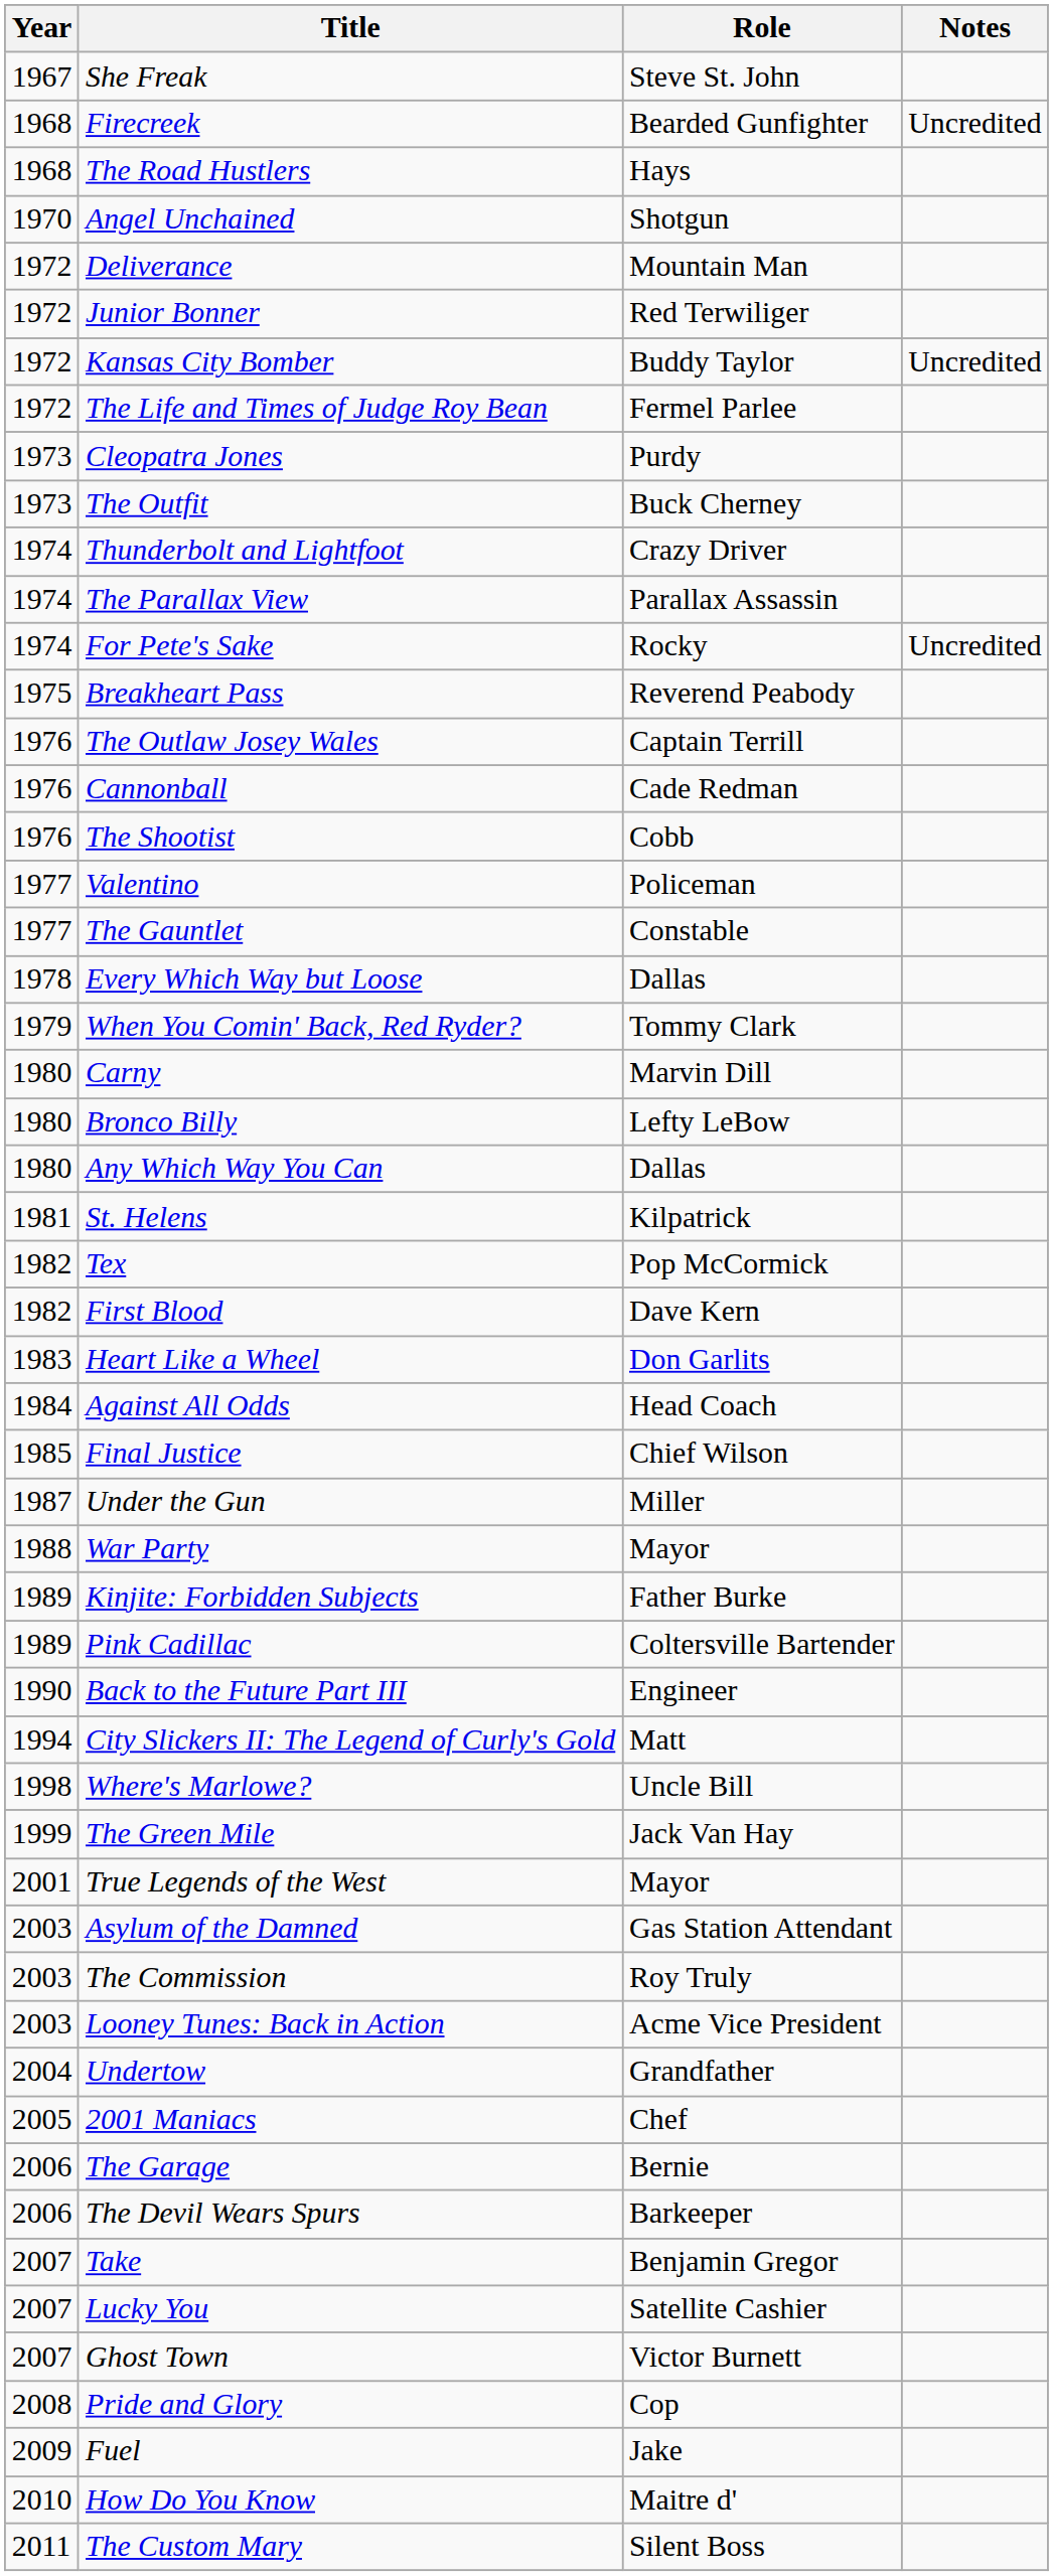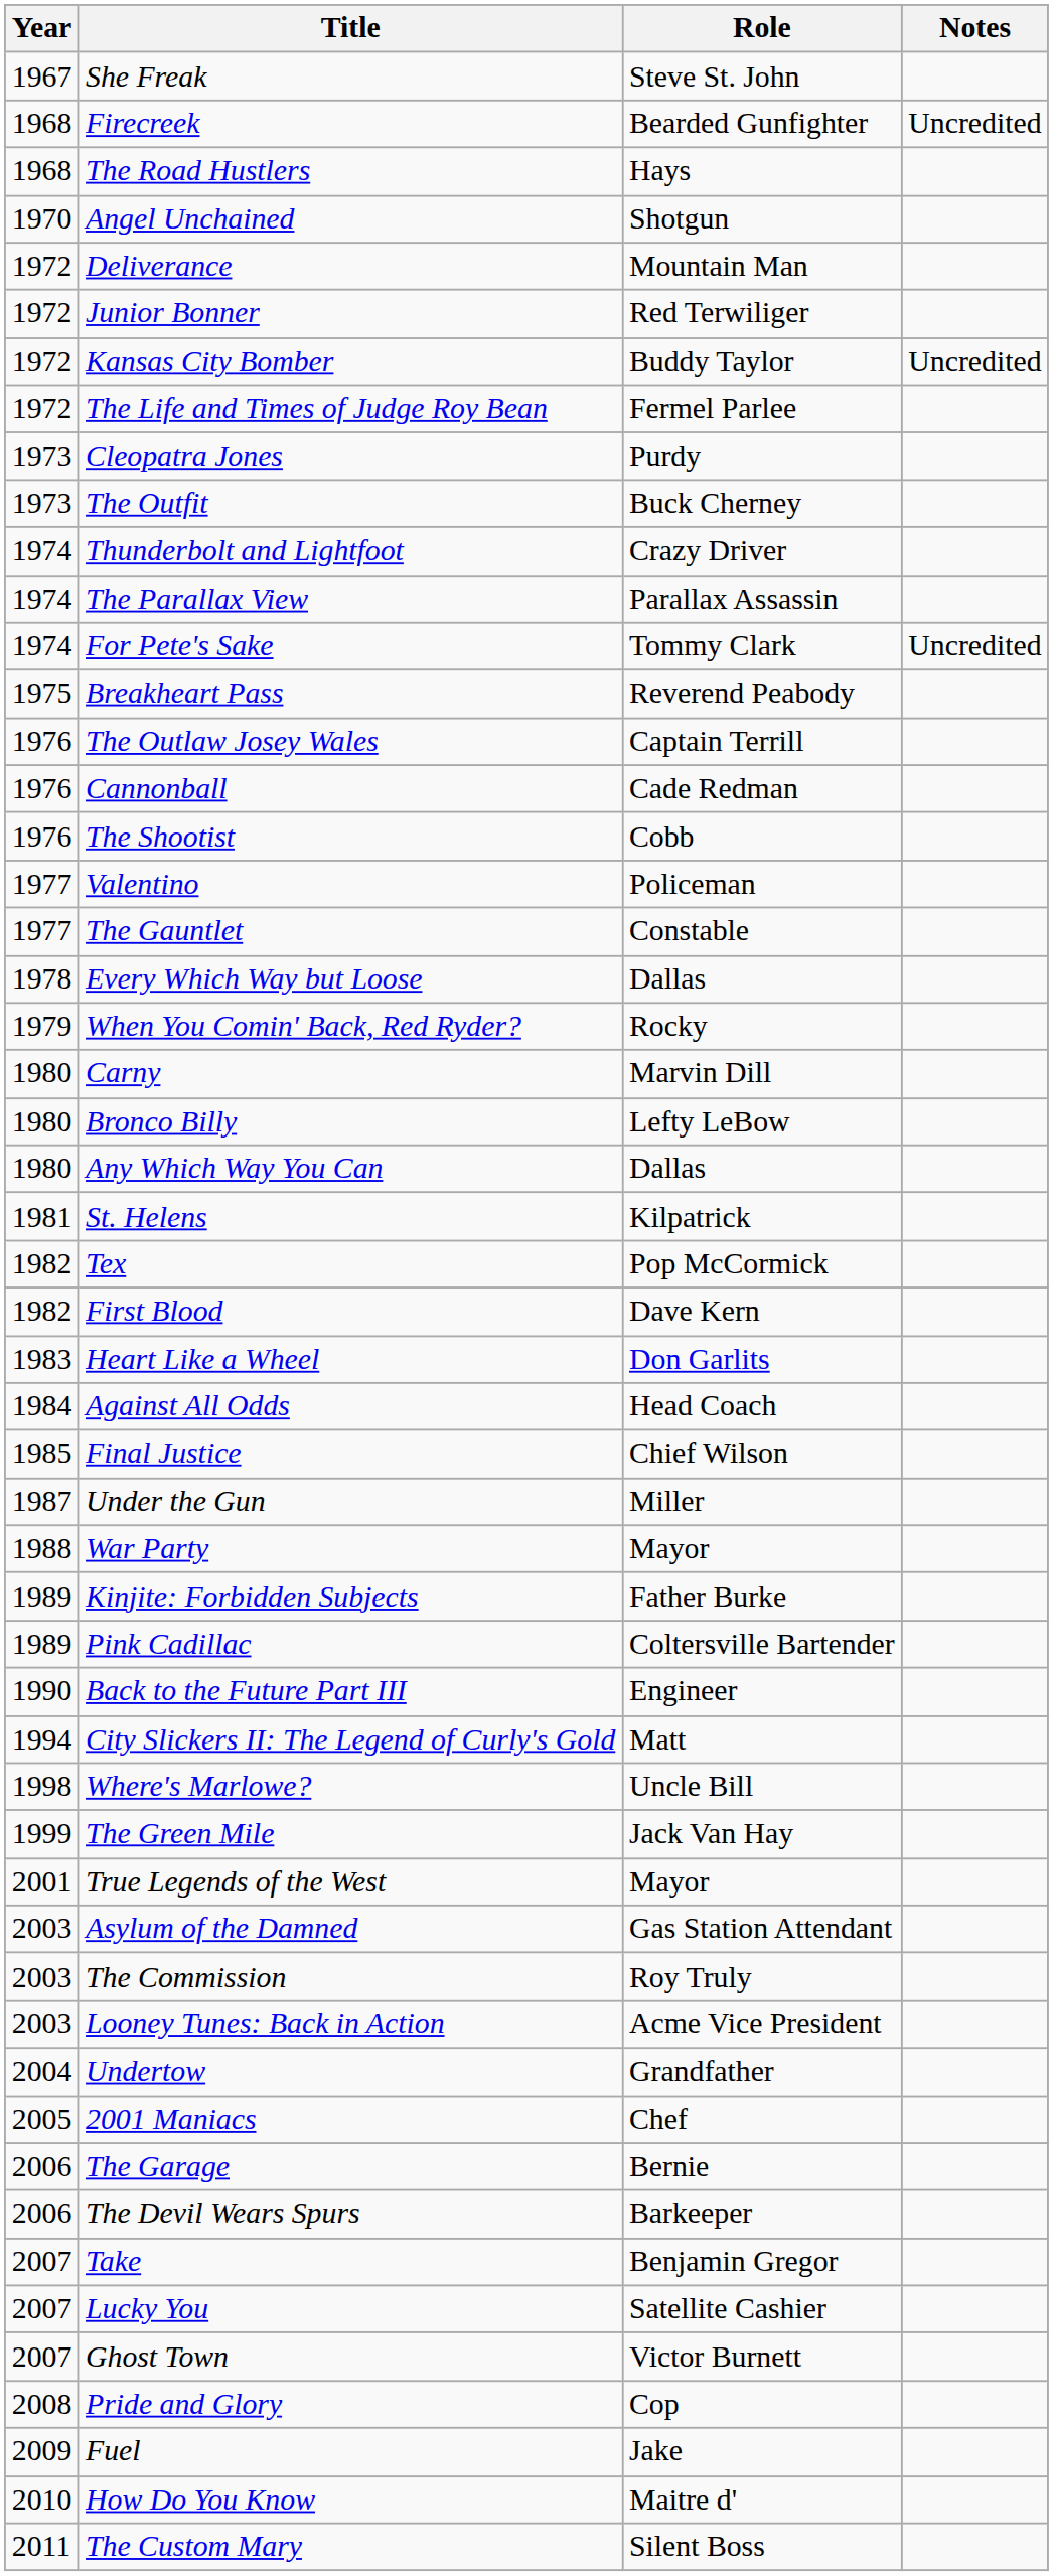For Pete's Sake | Role: Rocky -> Tommy Clark
When You Comin' Back, Red Ryder? | Role: Tommy Clark -> Rocky
